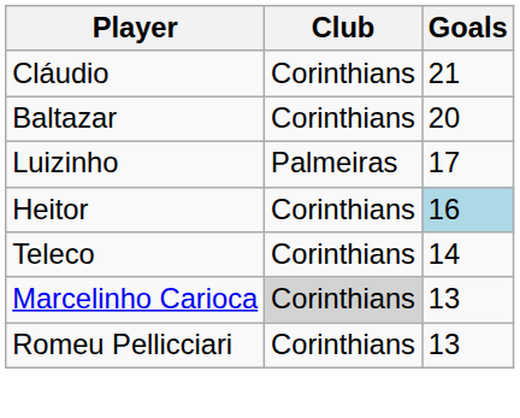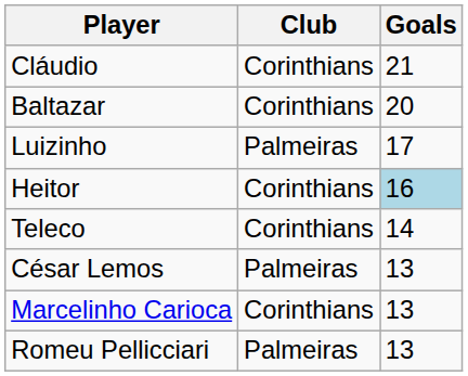+ row: César Lemos | Palmeiras | 13
Marcelinho Carioca | Club: lightgrey background -> no background
Romeu Pellicciari | Club: Corinthians -> Palmeiras
